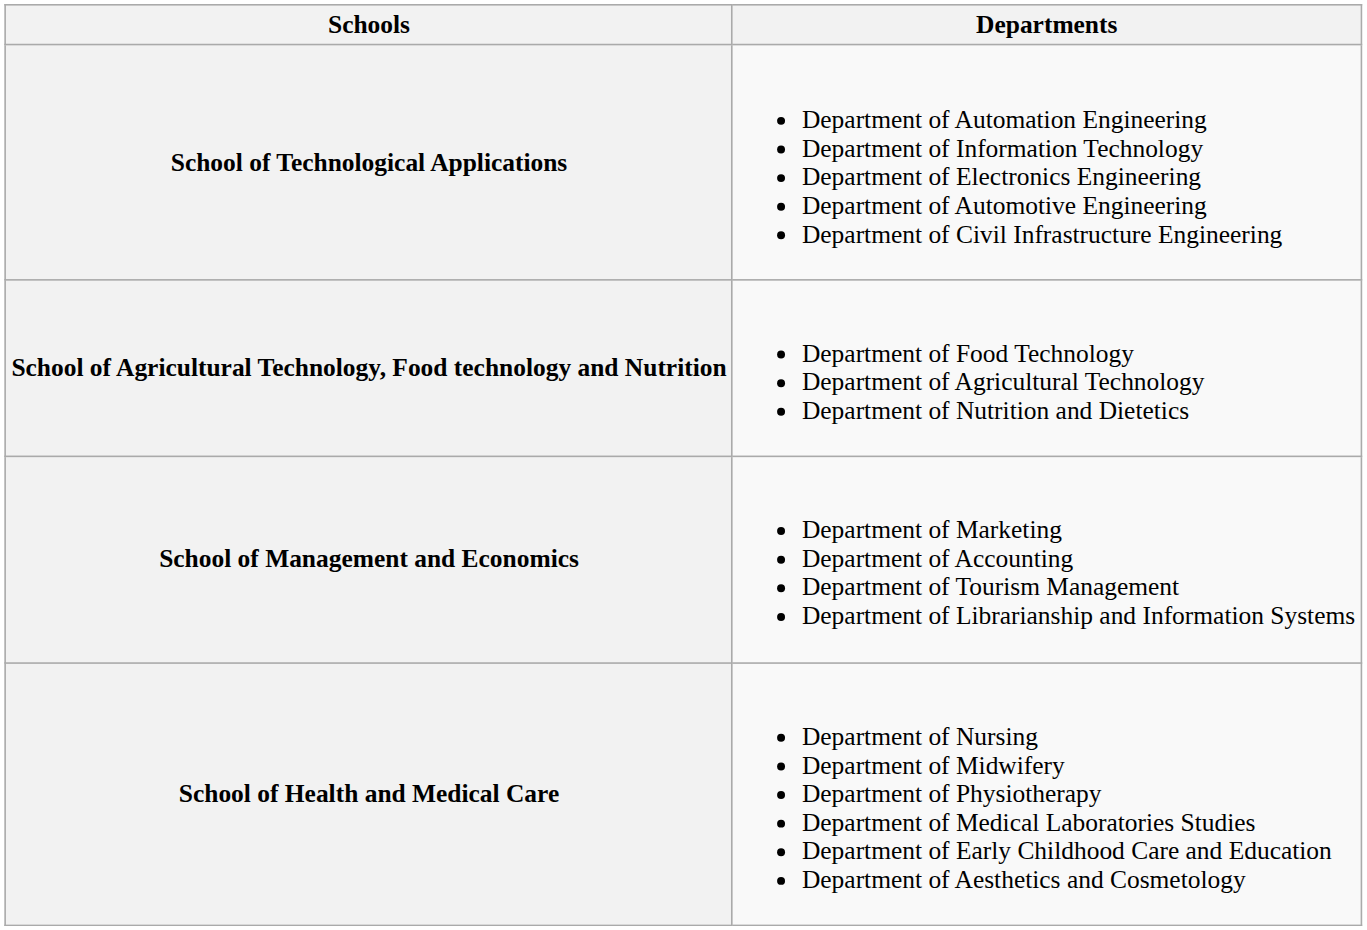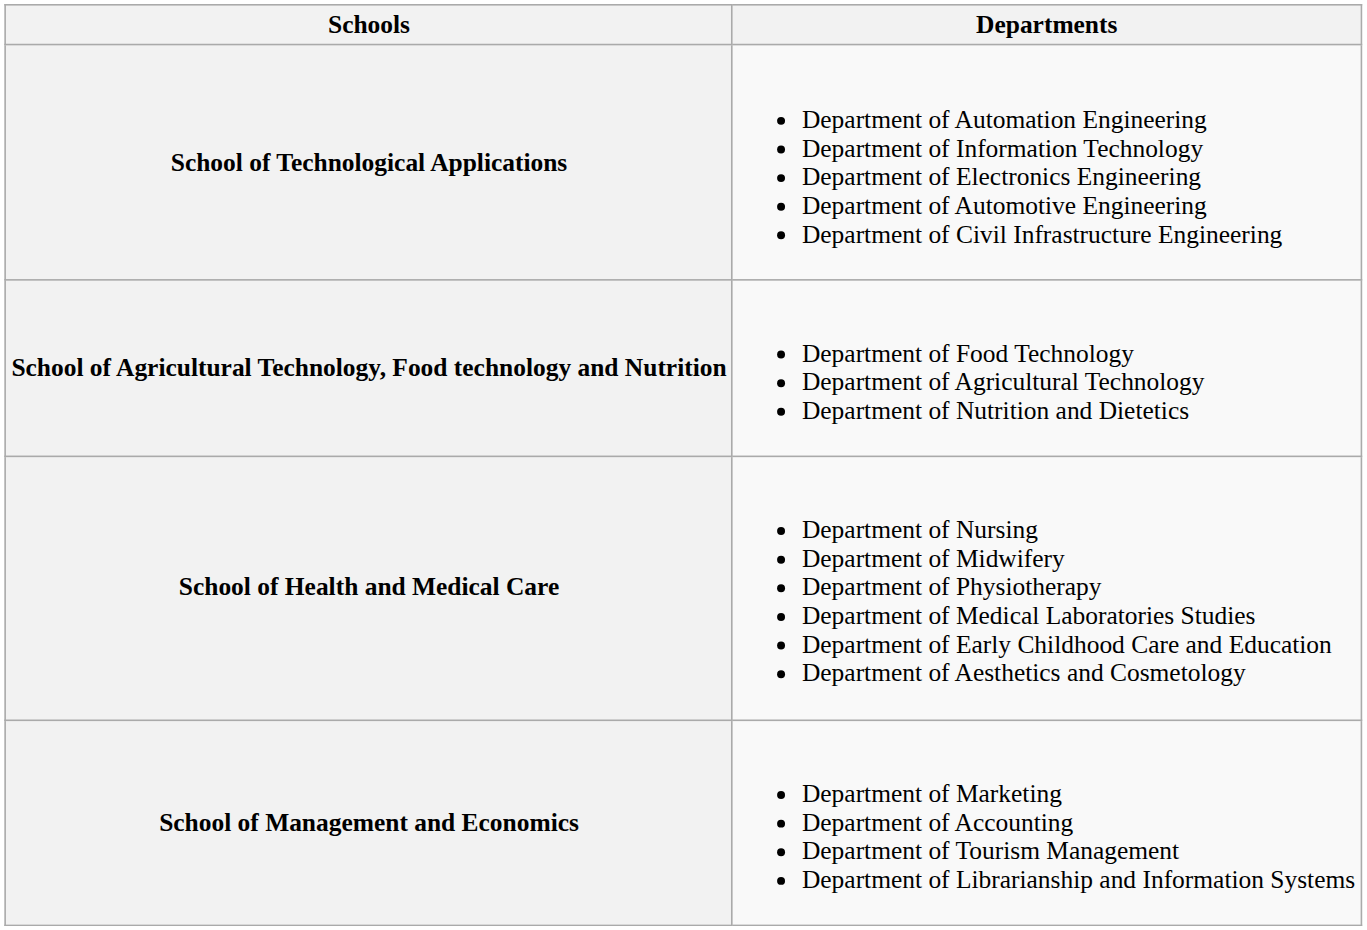rows swapped: School of Health and Medical Care <-> School of Management and Economics
